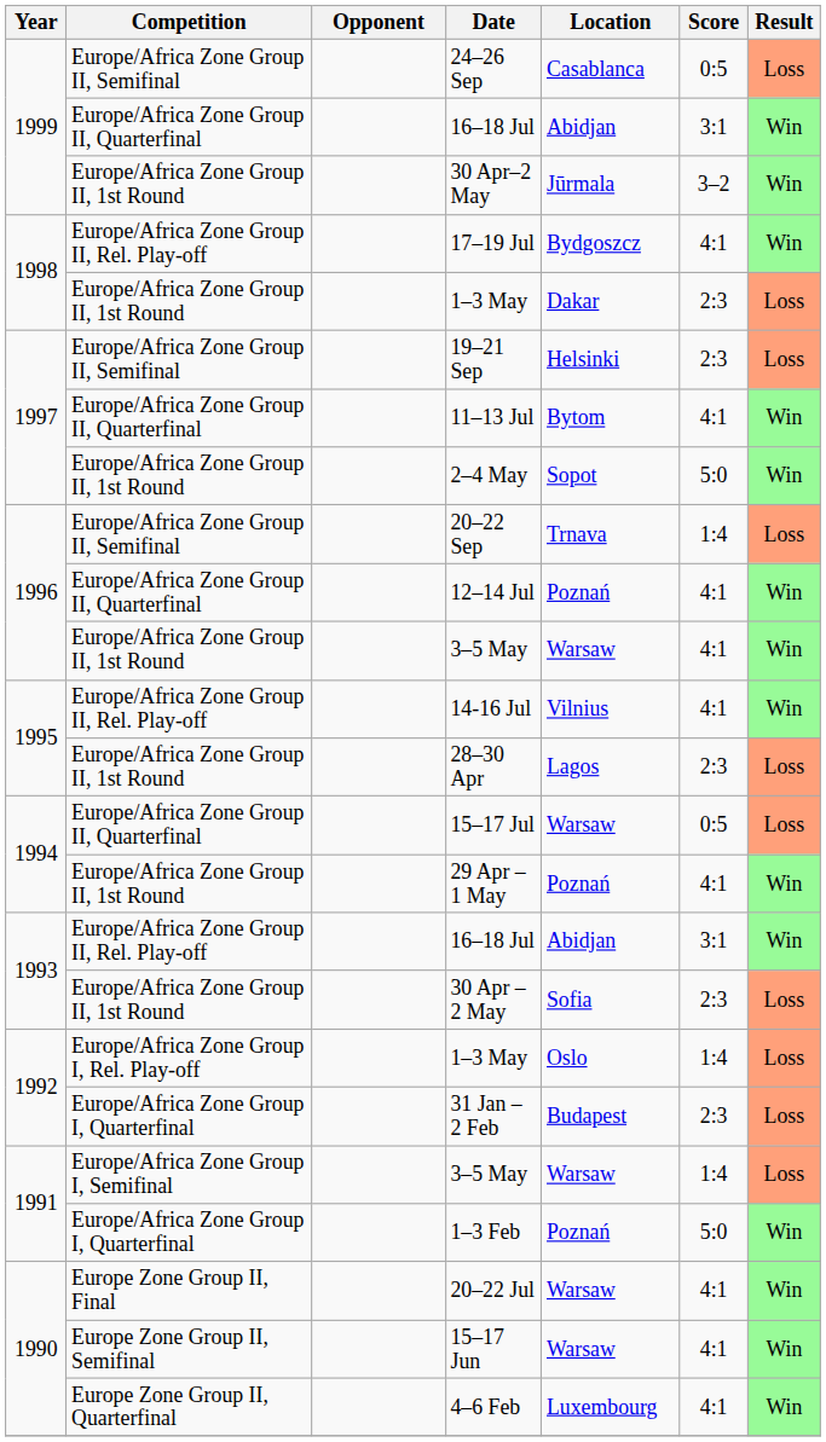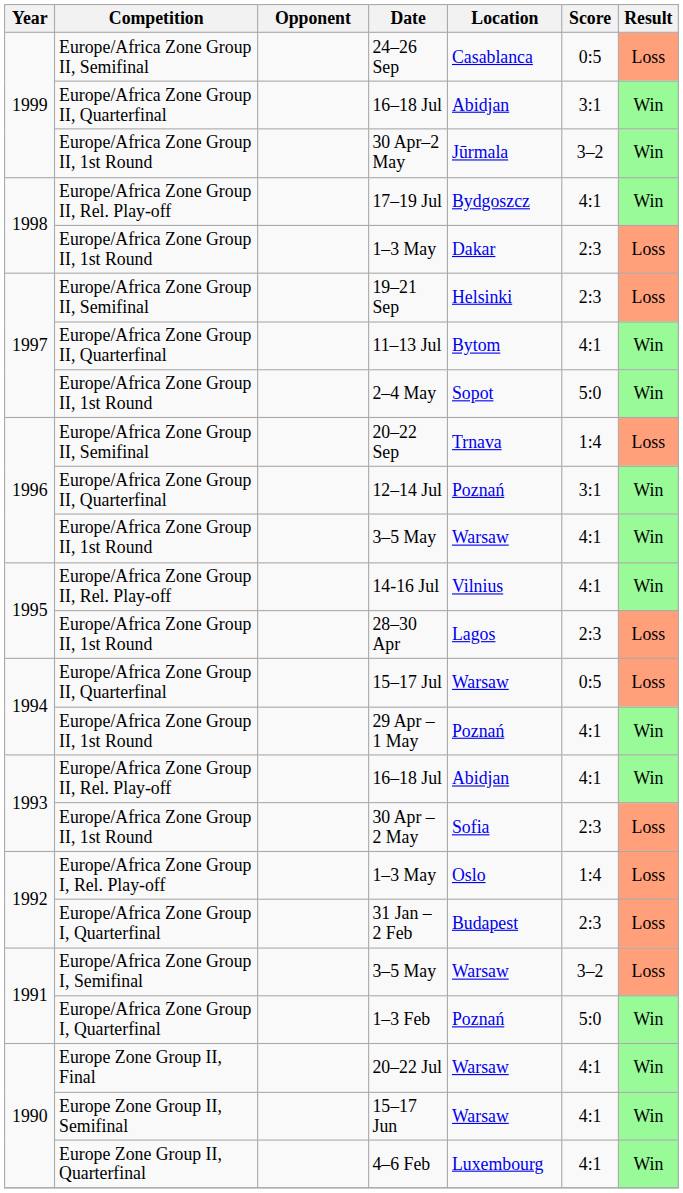12–14 Jul | Score: 4:1 -> 3:1
1993 / 16–18 Jul | Score: 3:1 -> 4:1
1991 / 3–5 May | Score: 1:4 -> 3–2
